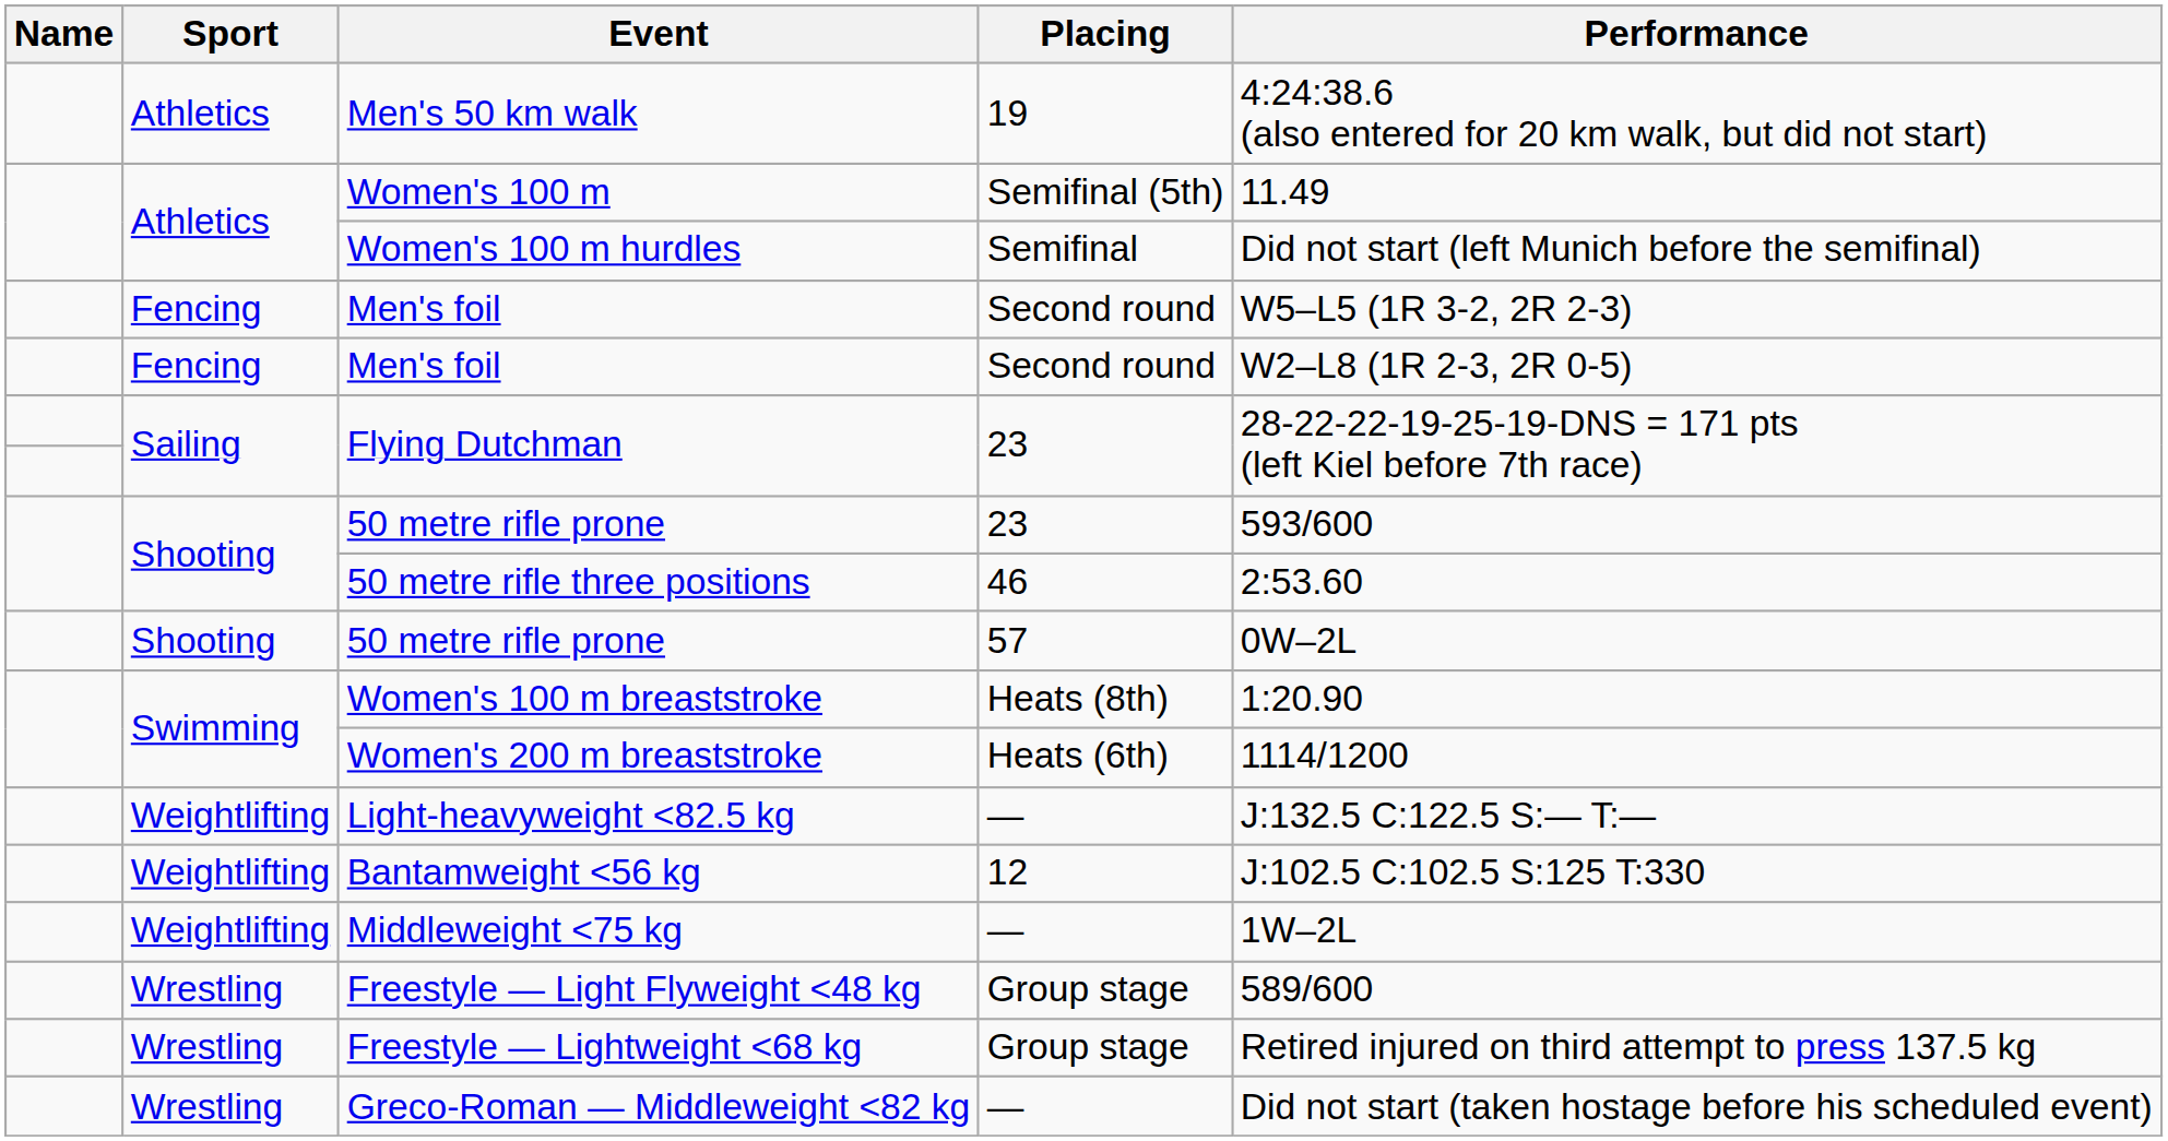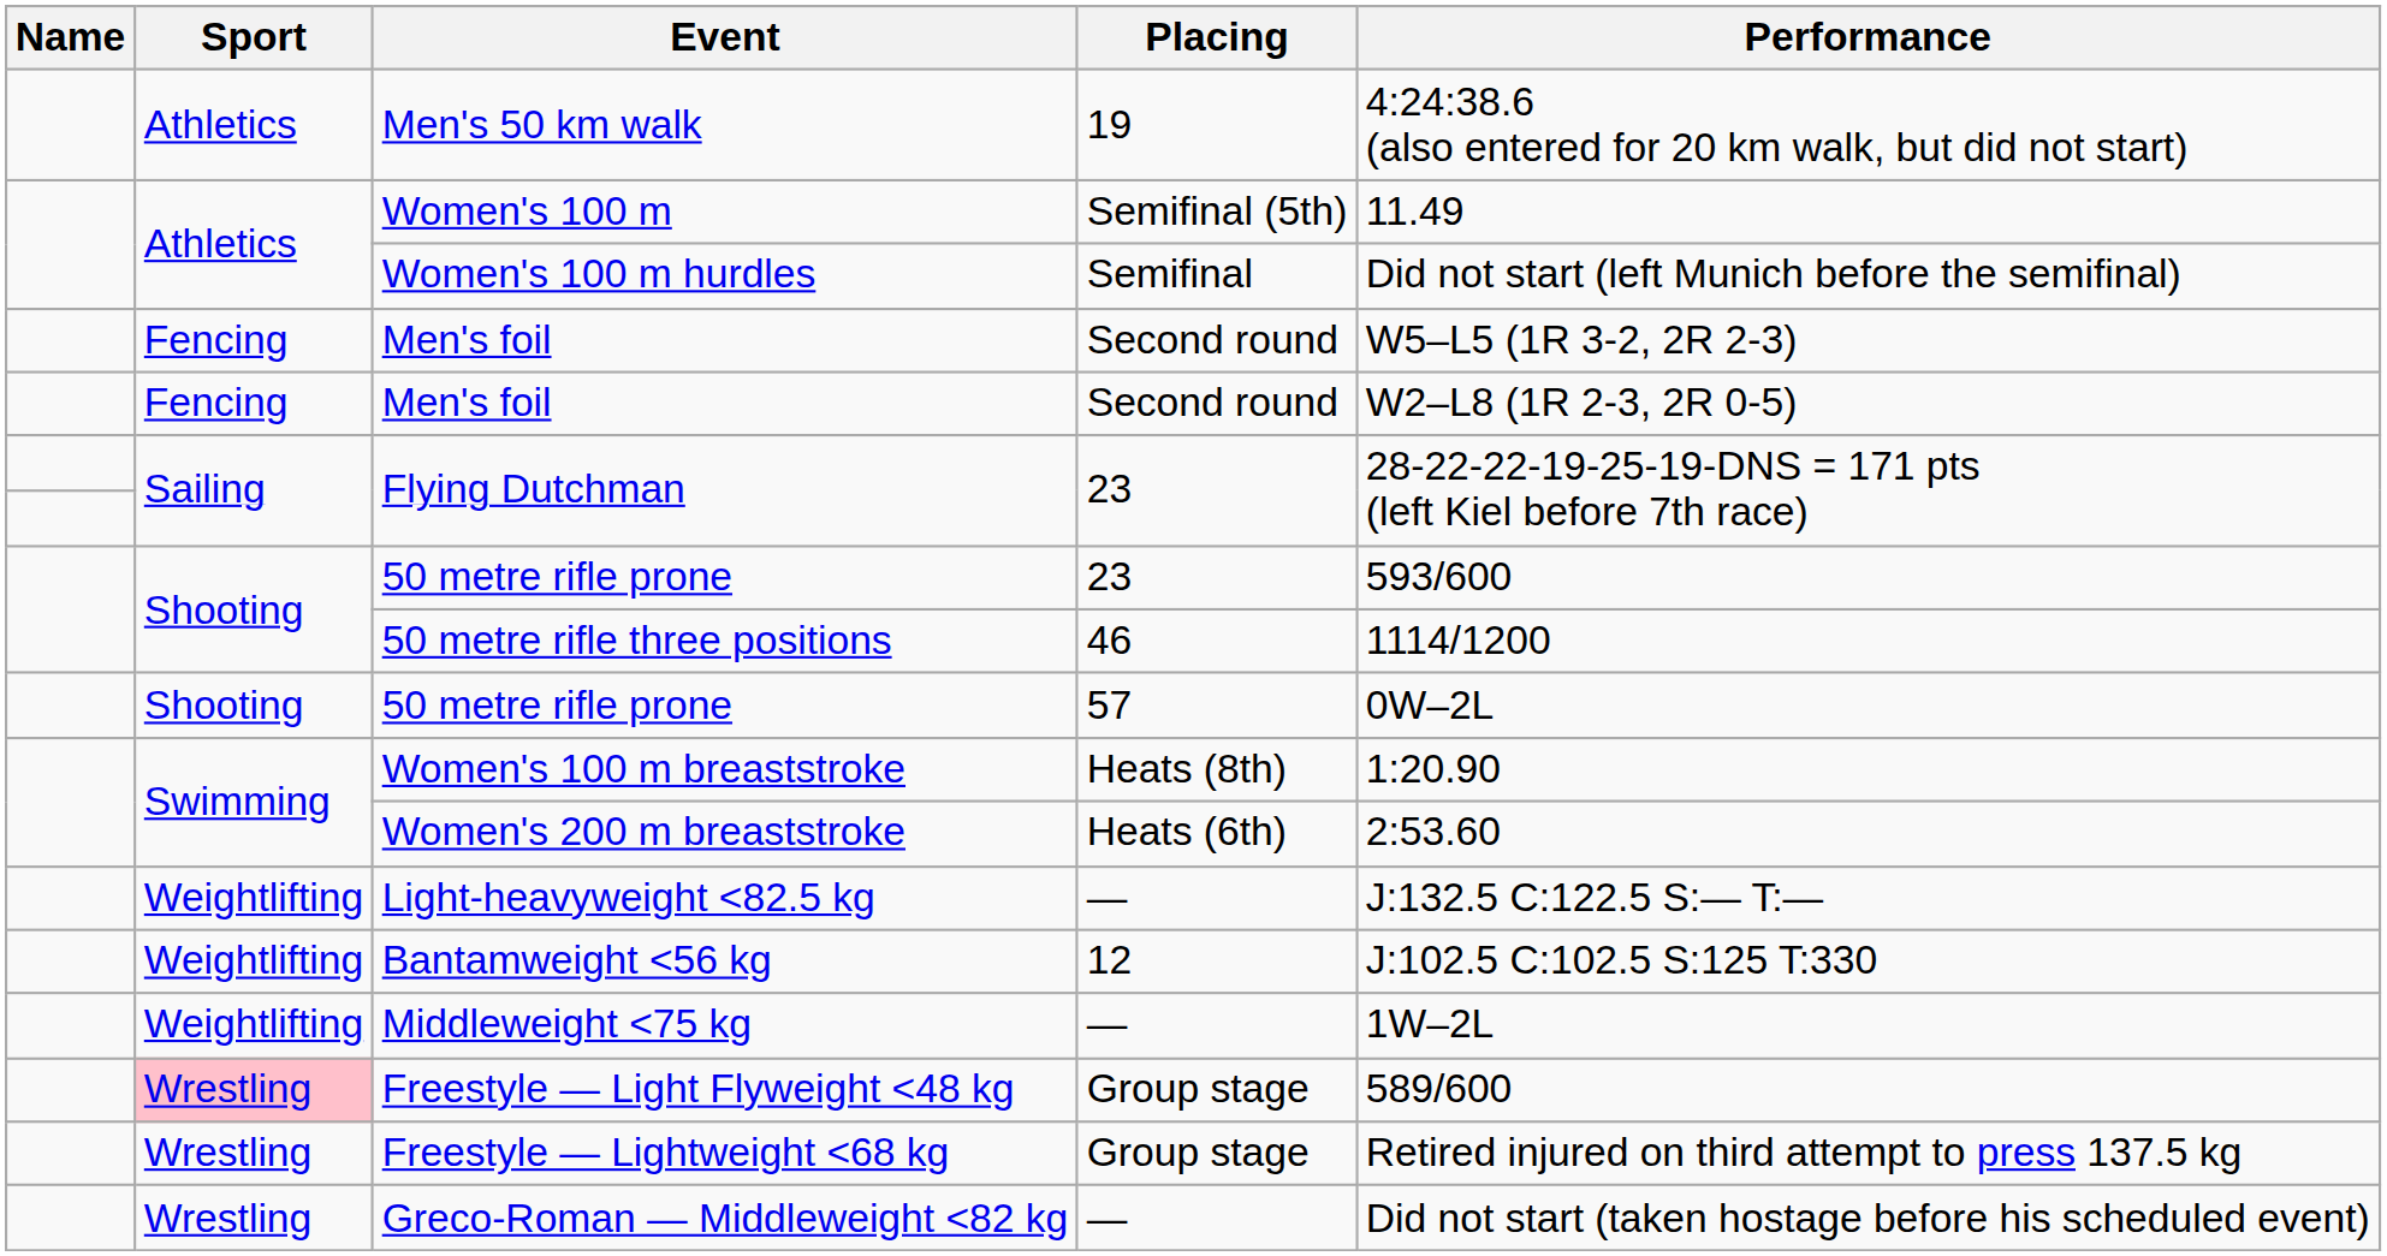50 metre rifle three positions | Performance: 2:53.60 -> 1114/1200
Women's 200 m breaststroke | Performance: 1114/1200 -> 2:53.60
Freestyle — Light Flyweight <48 kg | Sport: no background -> pink background
